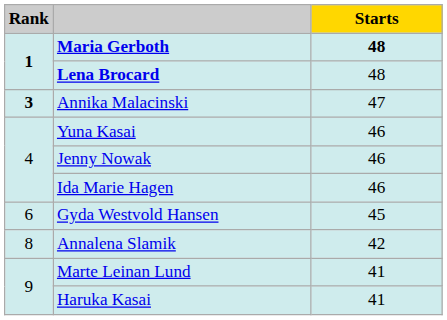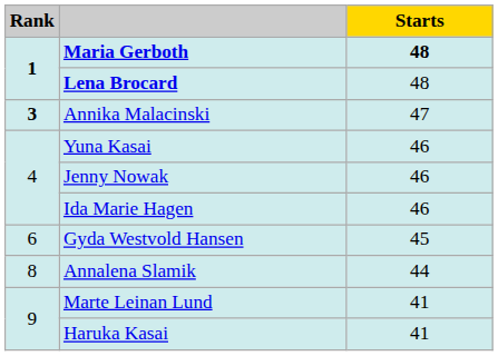Annalena Slamik | Starts: 42 -> 44
